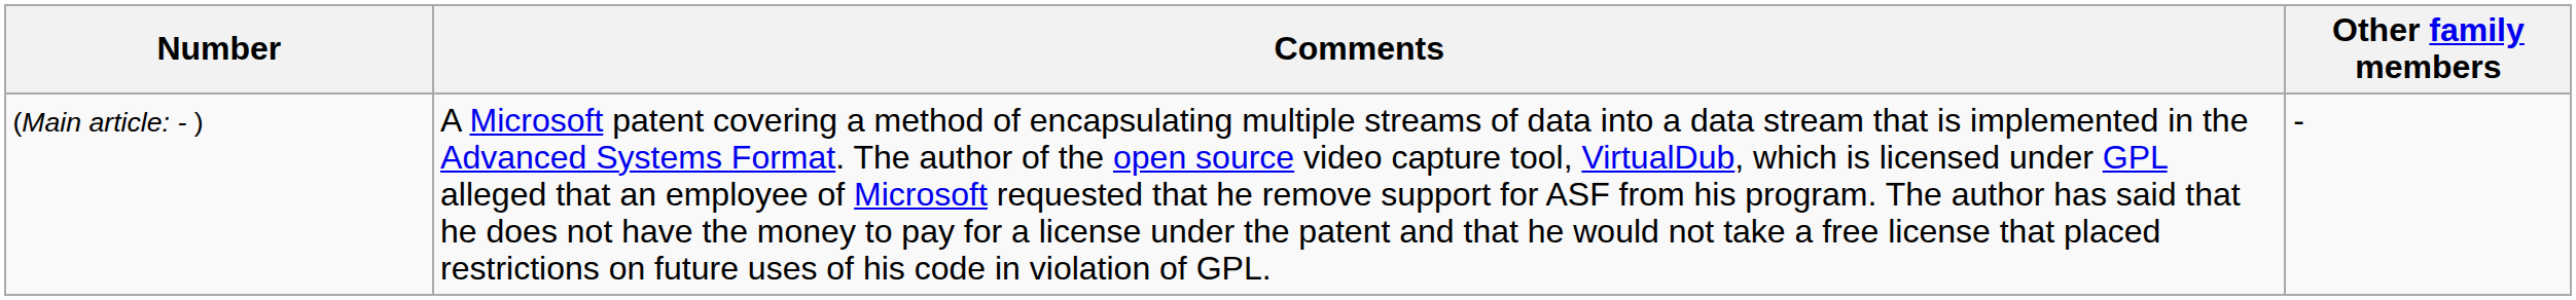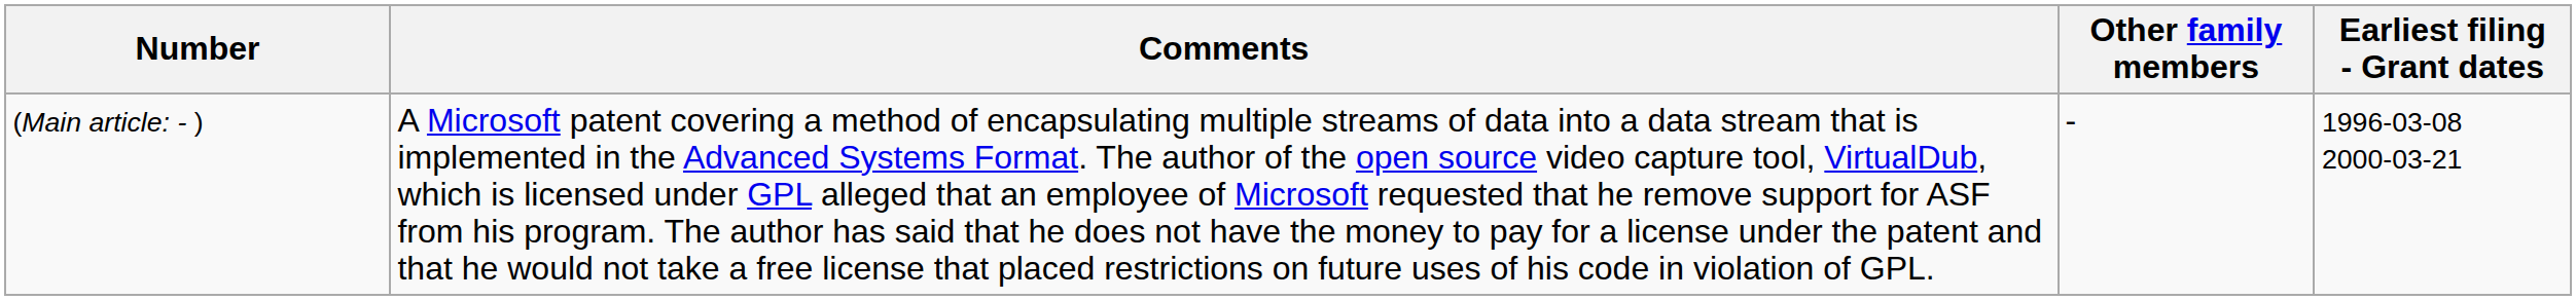+ column: Earliest filing - Grant dates | 1996-03-08 2000-03-21
